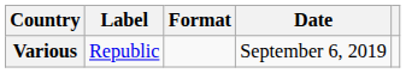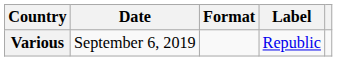columns swapped: Date <-> Label
